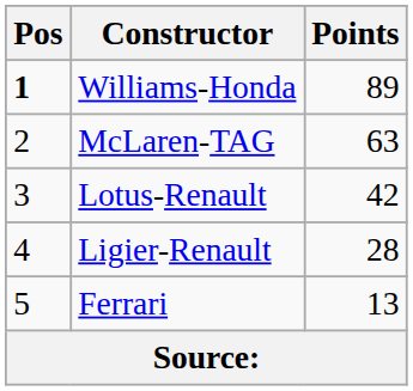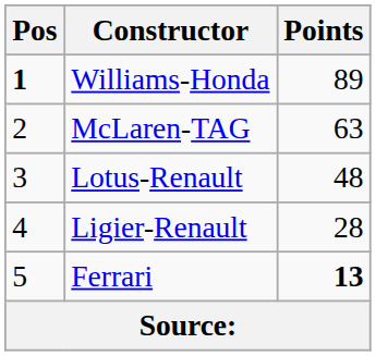Lotus-Renault | Points: 42 -> 48
Ferrari | Points: normal -> bold
